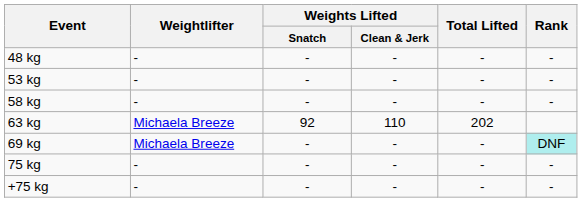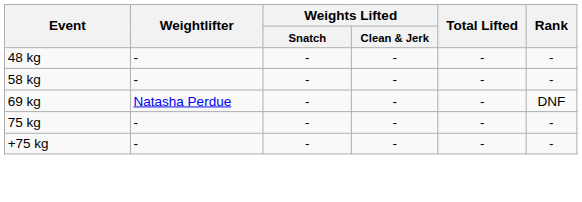- row: 53 kg | - | - | - | - | -
- row: 63 kg | Michaela Breeze | 92 | 110 | 202
69 kg | Weightlifter: Michaela Breeze -> Natasha Perdue
69 kg | Rank: paleturquoise background -> no background
